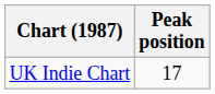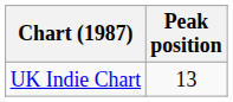UK Indie Chart | Peak position: 17 -> 13
